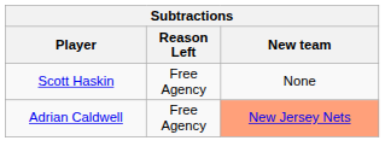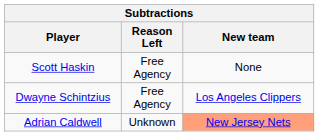+ row: Dwayne Schintzius | Free Agency | Los Angeles Clippers
Adrian Caldwell | Reason Left: Free Agency -> Unknown
